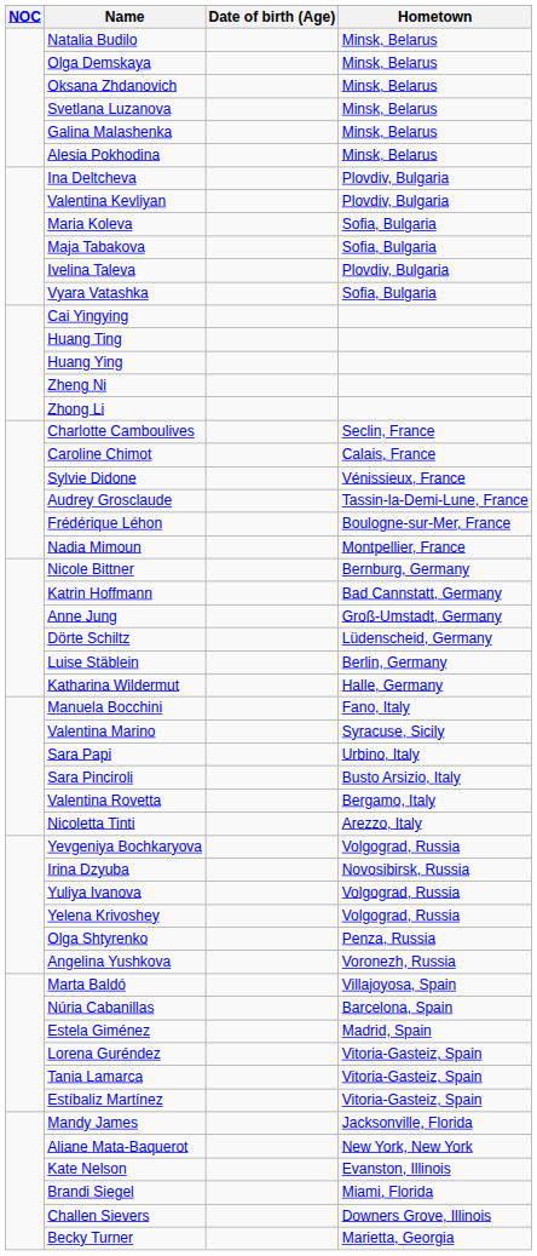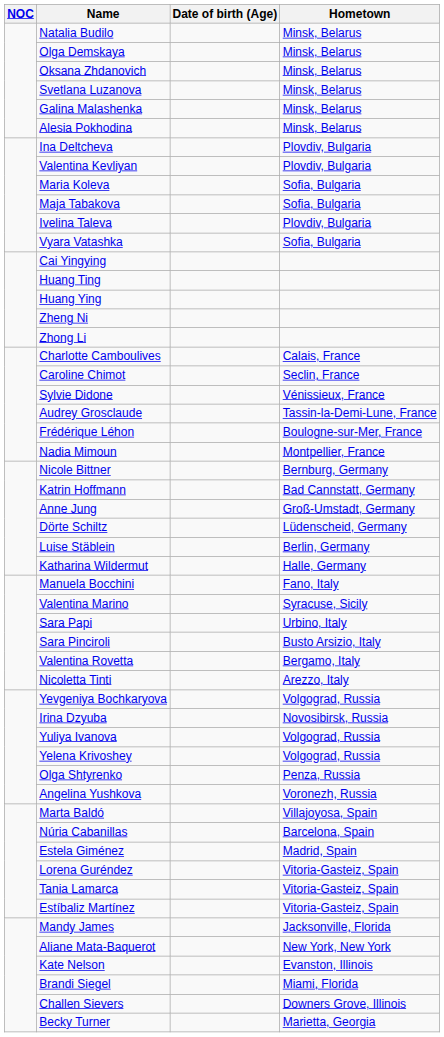Charlotte Camboulives | Hometown: Seclin, France -> Calais, France
Caroline Chimot | Hometown: Calais, France -> Seclin, France
